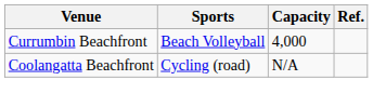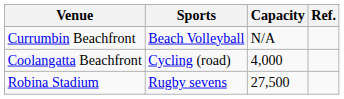Currumbin Beachfront | Capacity: 4,000 -> N/A
Coolangatta Beachfront | Capacity: N/A -> 4,000
+ row: Robina Stadium | Rugby sevens | 27,500
